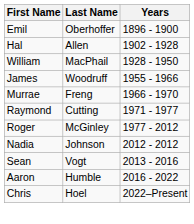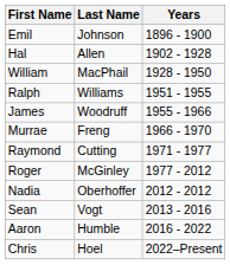Emil | Last Name: Oberhoffer -> Johnson
+ row: Ralph | Williams | 1951 - 1955
Nadia | Last Name: Johnson -> Oberhoffer
